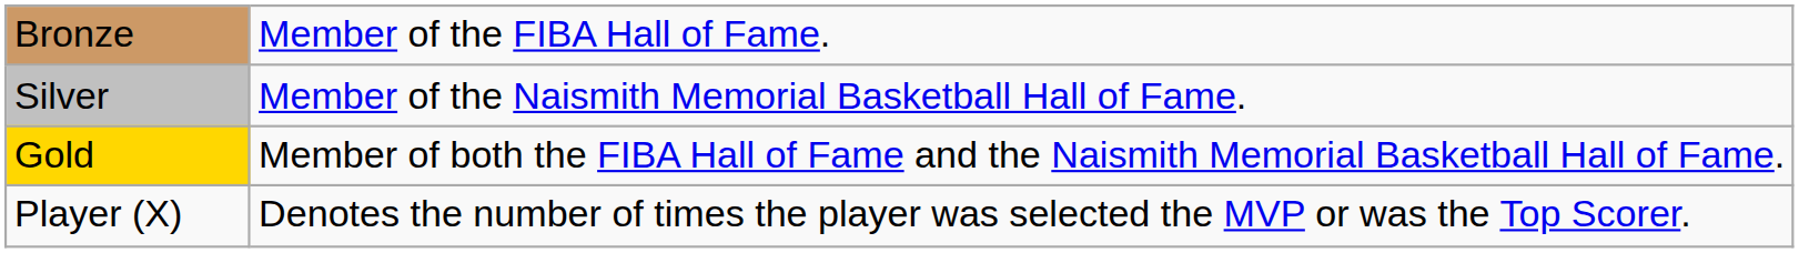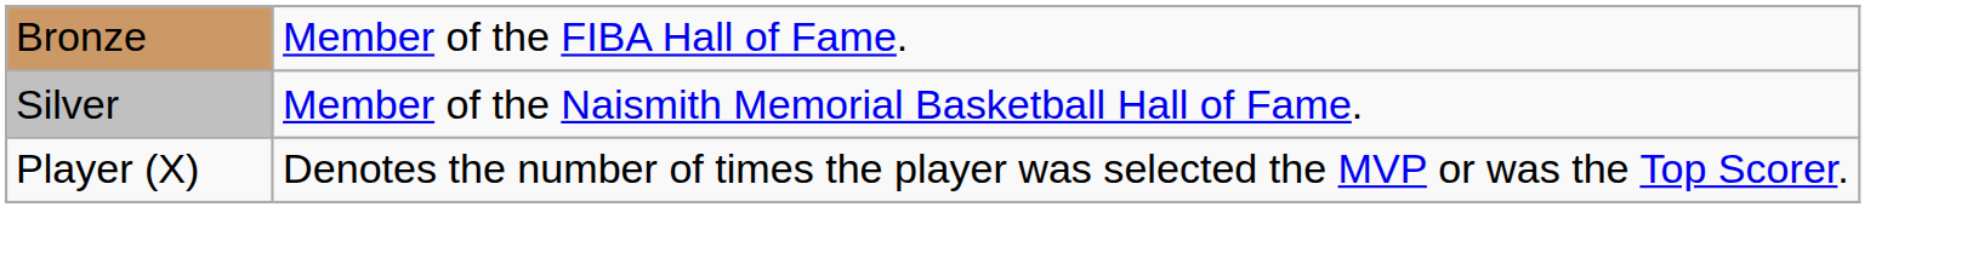- row: Gold | Member of both the FIBA Hall of Fame and the Naismith Memorial Basketball Hall of Fame.
